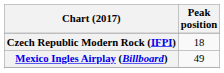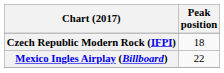Mexico Ingles Airplay (Billboard) | Peak position: 49 -> 22
